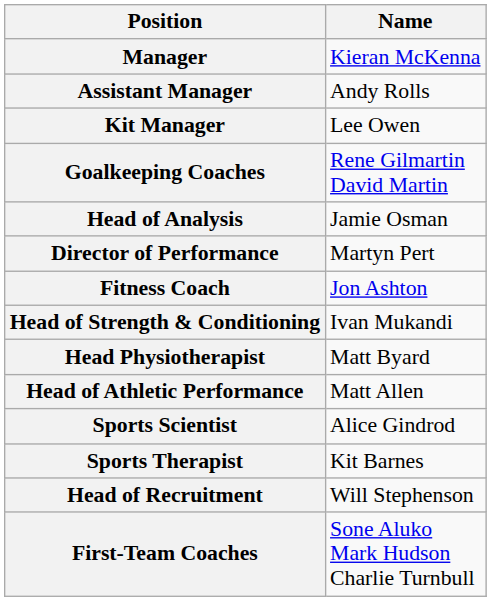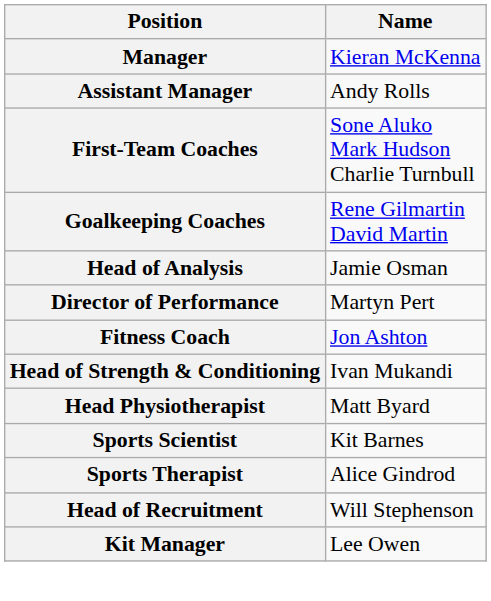rows swapped: First-Team Coaches <-> Kit Manager
- row: Head of Athletic Performance | Matt Allen
Sports Scientist | Name: Alice Gindrod -> Kit Barnes
Sports Therapist | Name: Kit Barnes -> Alice Gindrod
